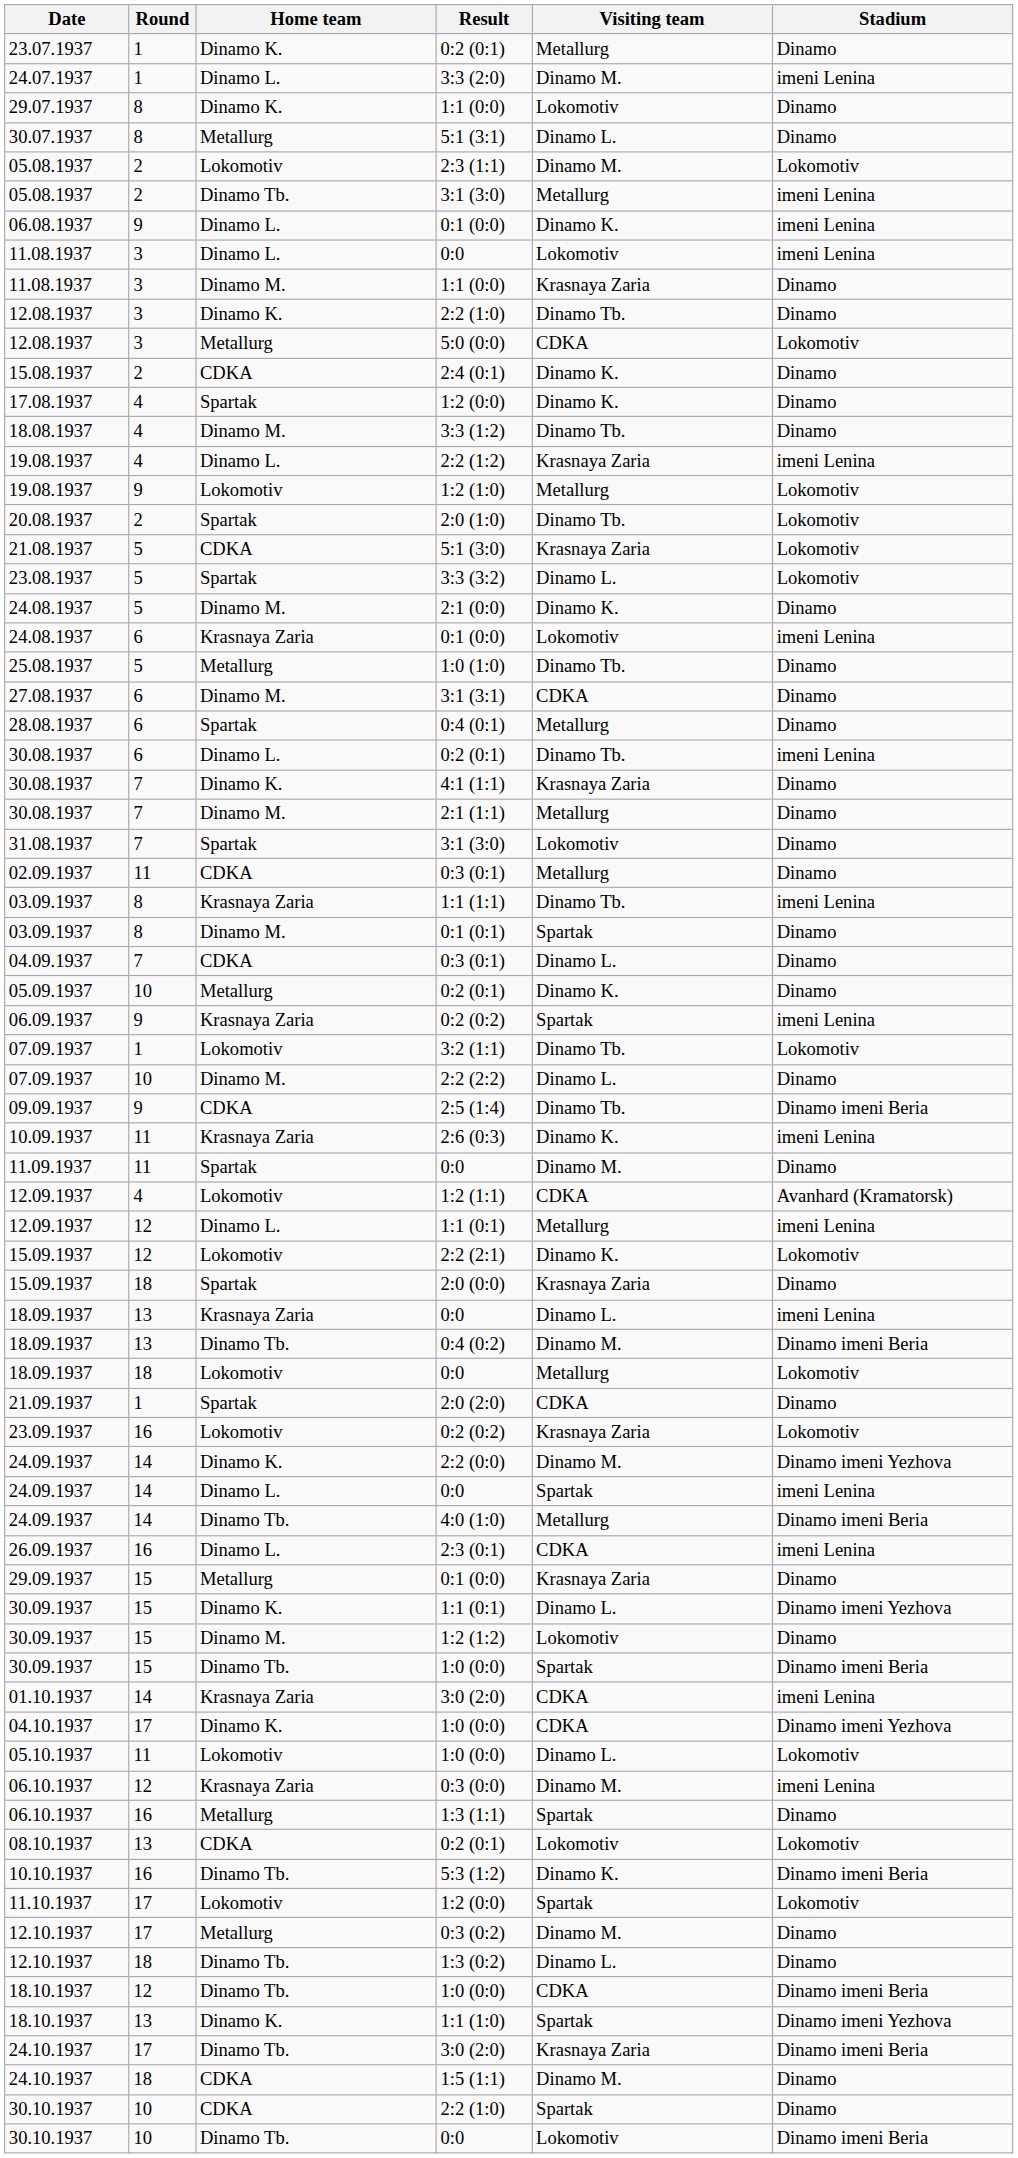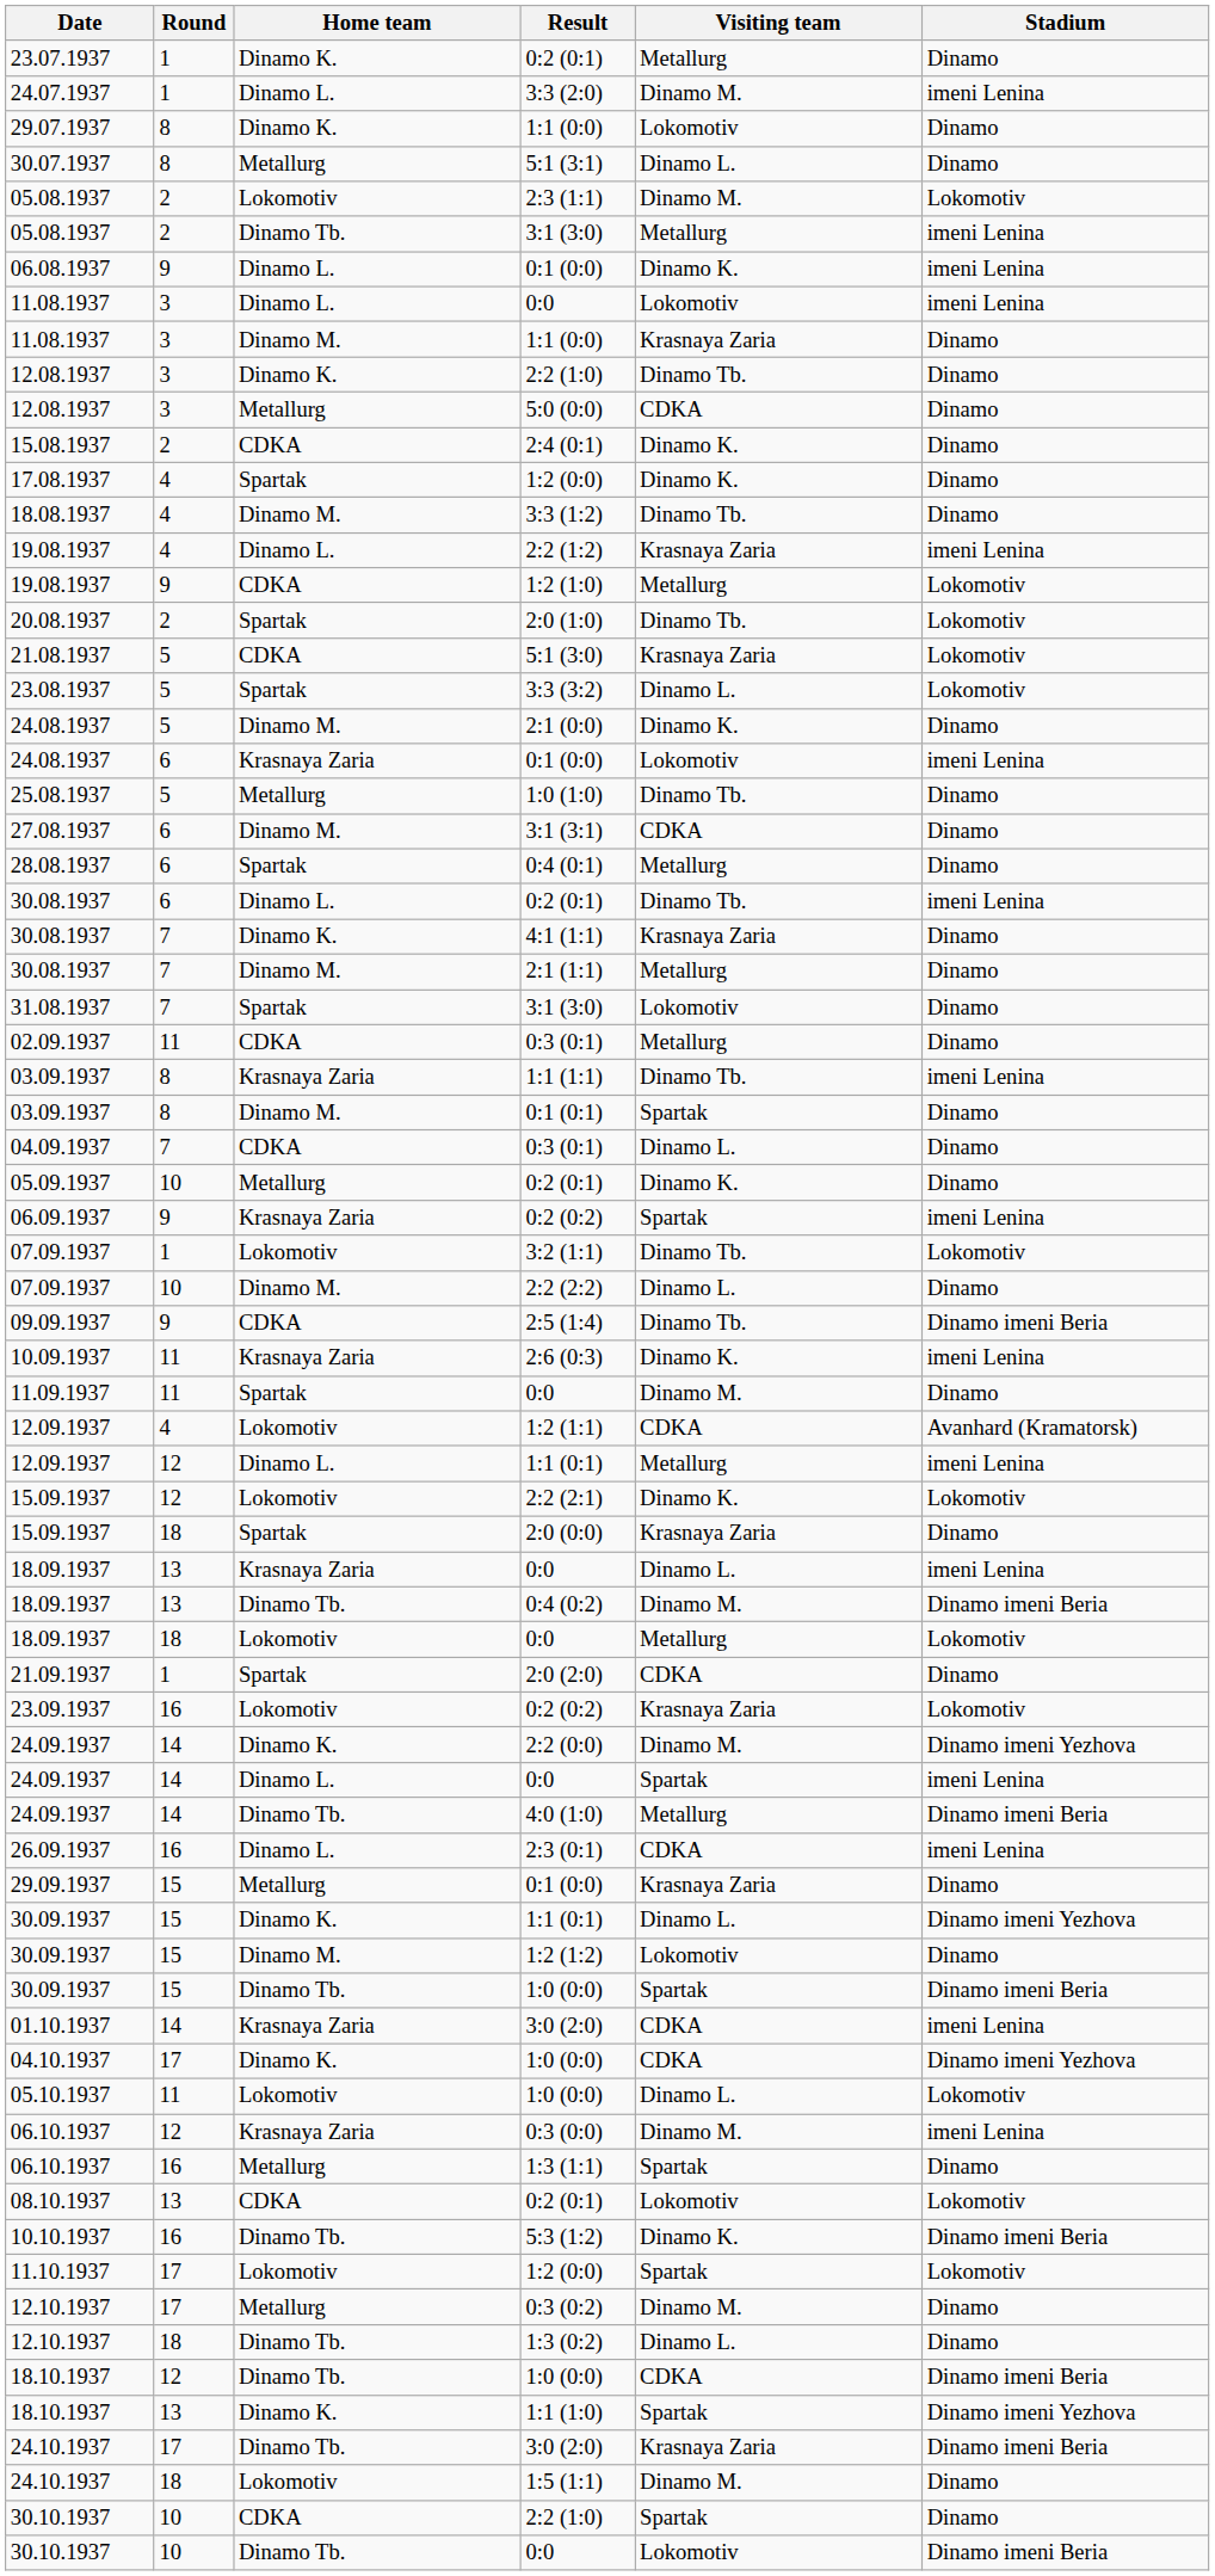5:0 (0:0) | Stadium: Lokomotiv -> Dinamo
1:2 (1:0) | Home team: Lokomotiv -> CDKA
1:5 (1:1) | Home team: CDKA -> Lokomotiv
